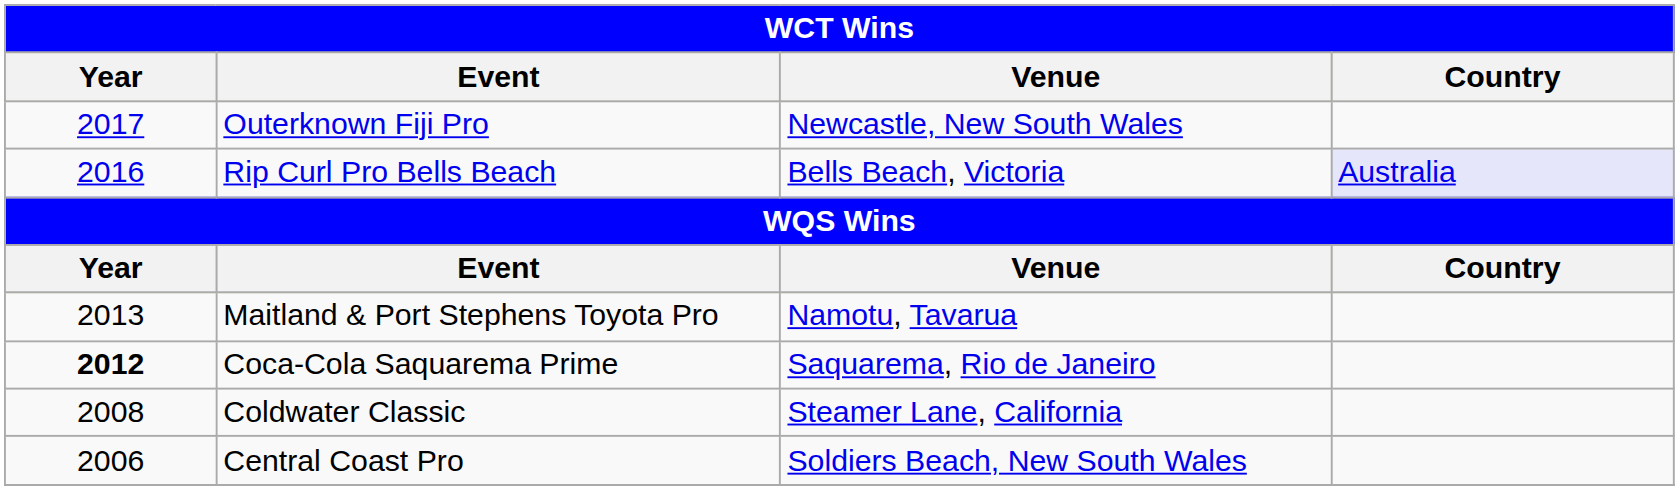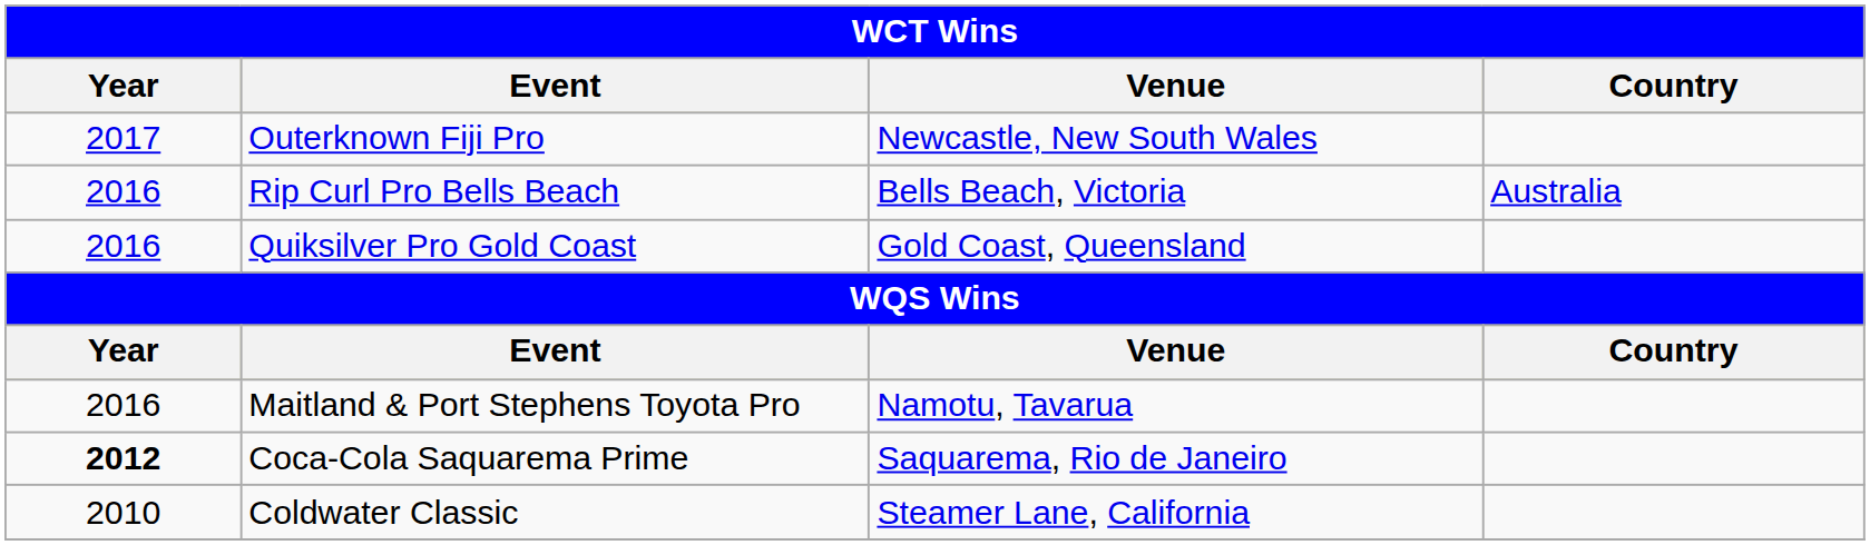Rip Curl Pro Bells Beach | Country: lavender background -> no background
+ row: 2016 | Quiksilver Pro Gold Coast | Gold Coast, Queensland
Maitland & Port Stephens Toyota Pro | Year: 2013 -> 2016
Coldwater Classic | Year: 2008 -> 2010
- row: 2006 | Central Coast Pro | Soldiers Beach, New South Wales
